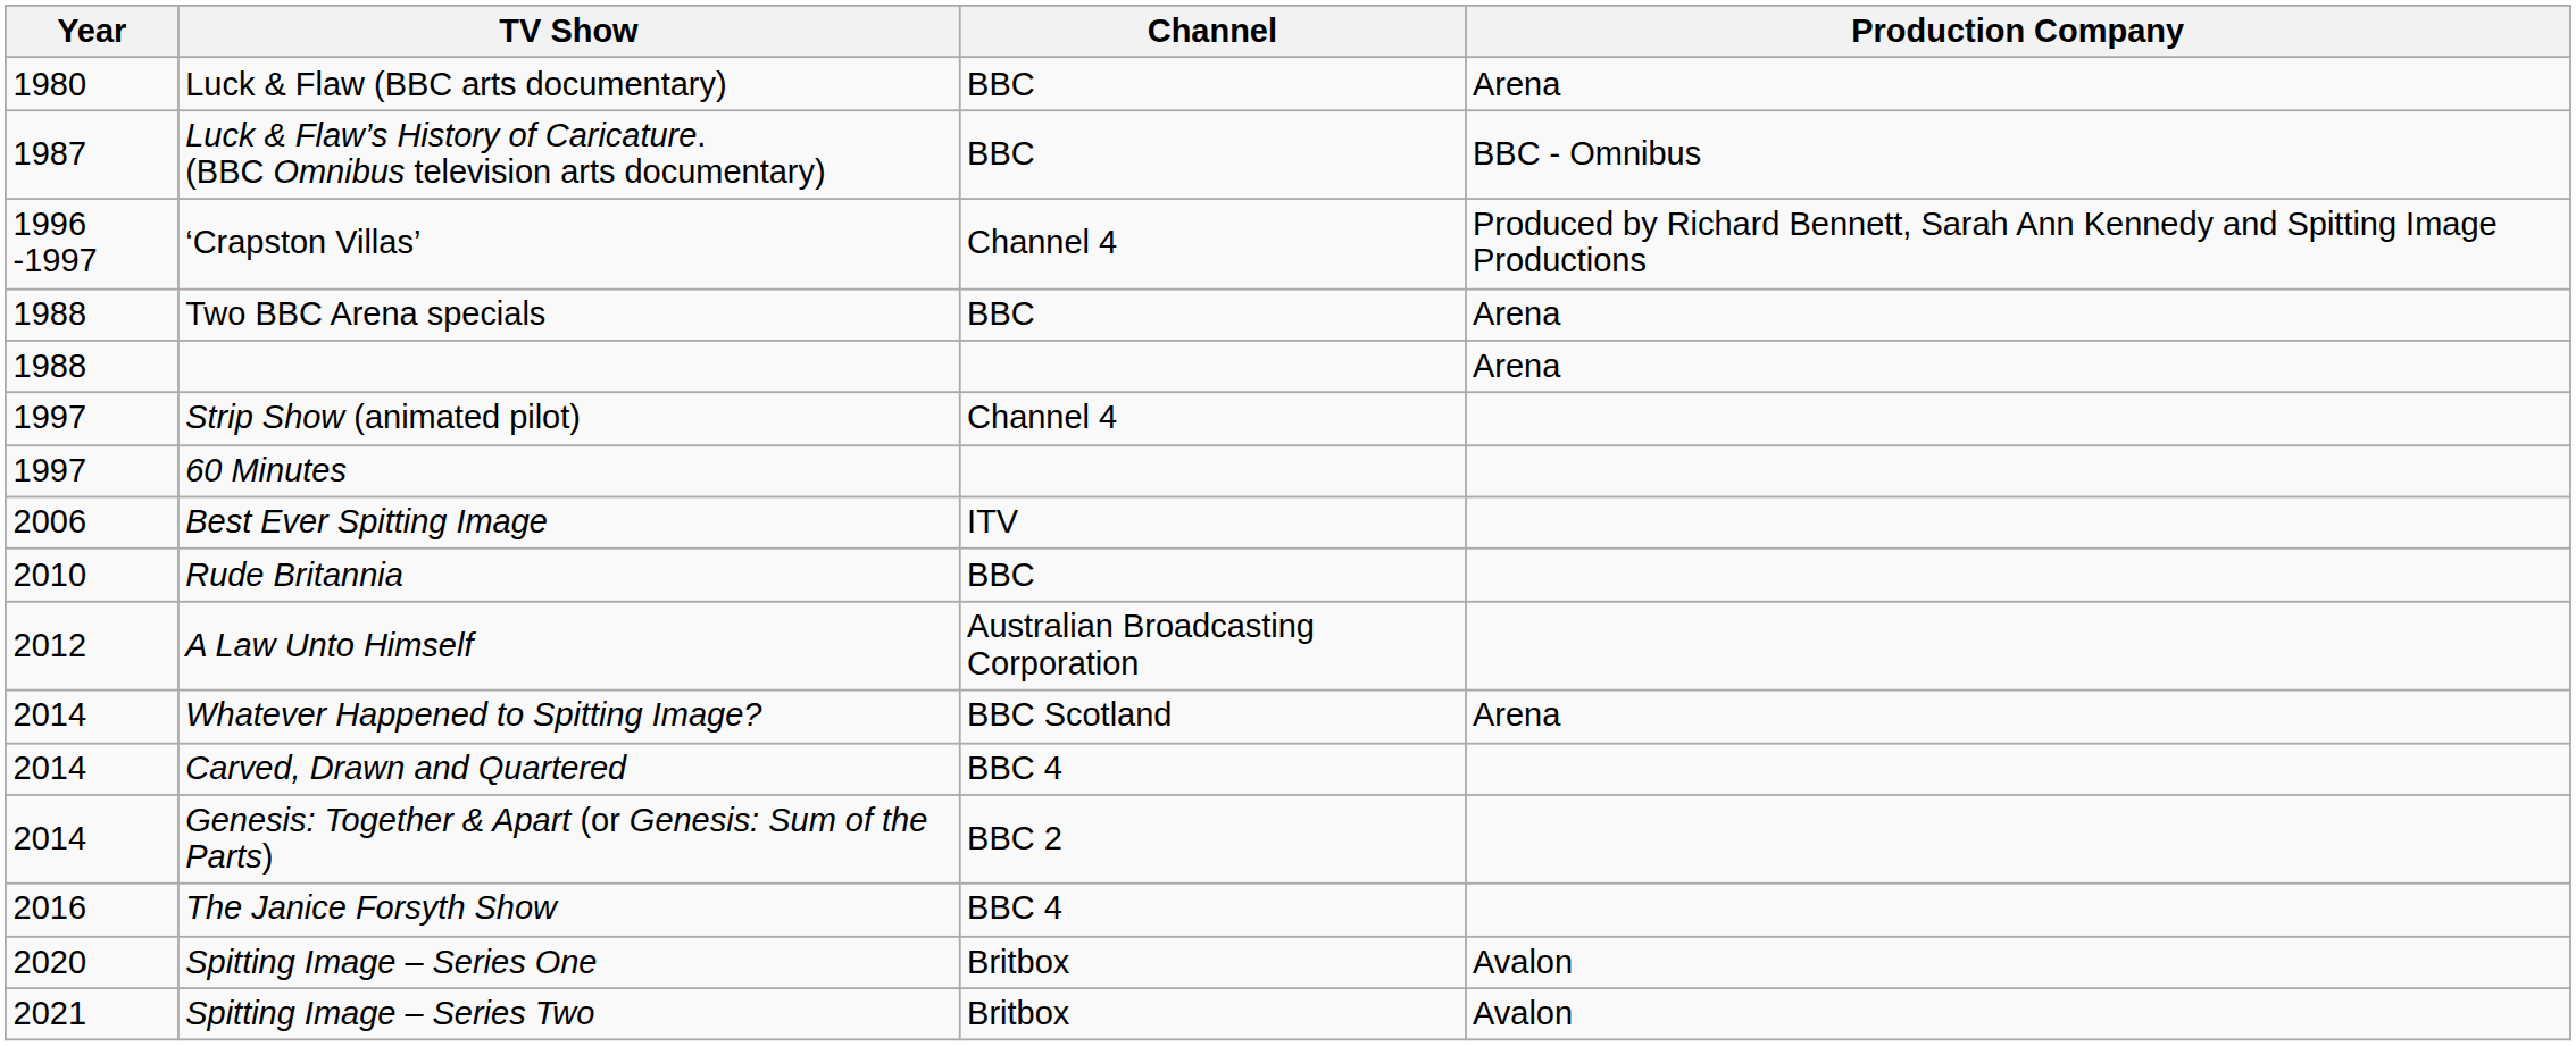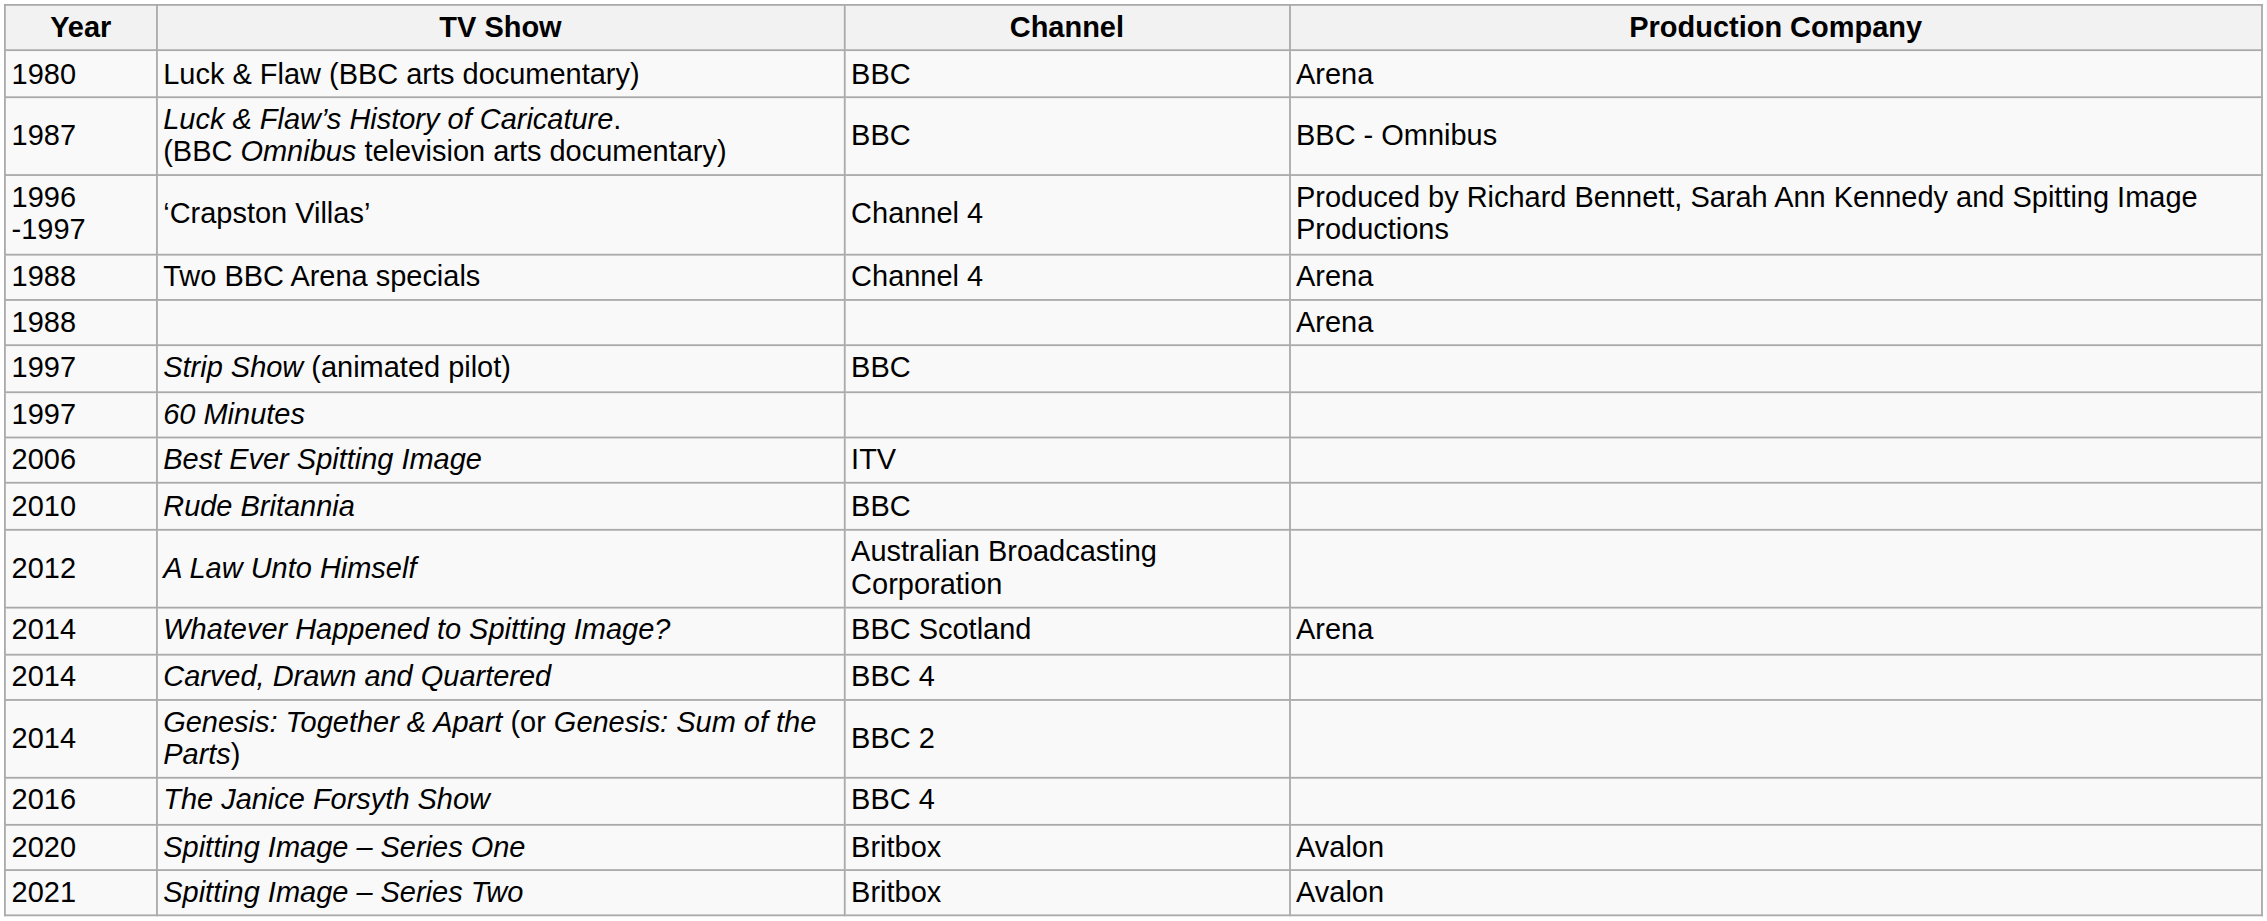Two BBC Arena specials | Channel: BBC -> Channel 4
Strip Show (animated pilot) | Channel: Channel 4 -> BBC
